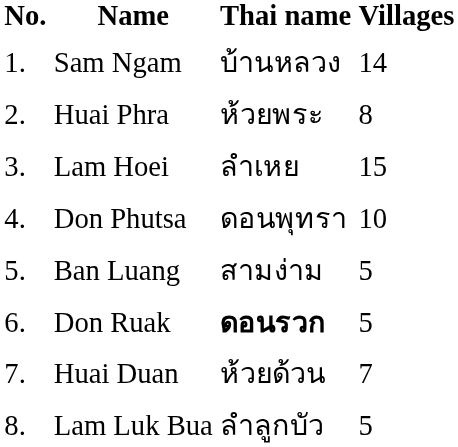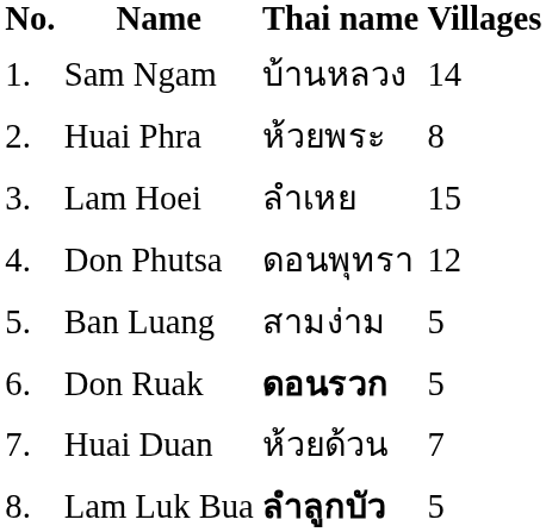Don Phutsa | Villages: 10 -> 12
Lam Luk Bua | Thai name: normal -> bold
